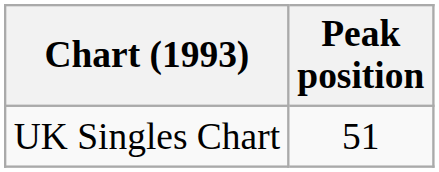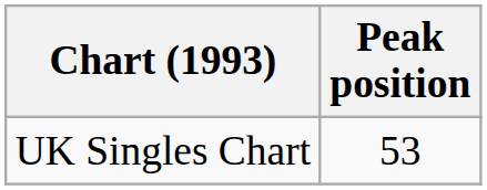UK Singles Chart | Peak position: 51 -> 53
